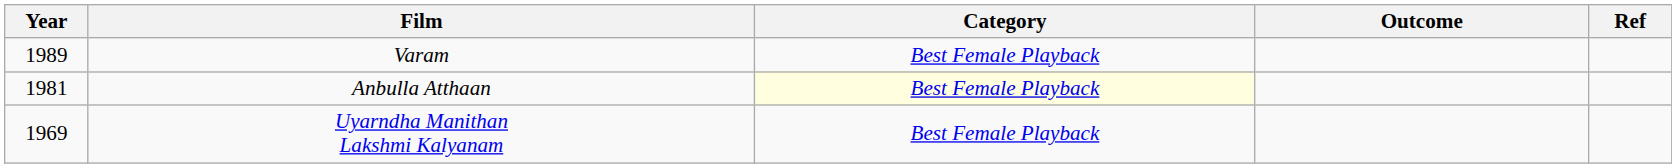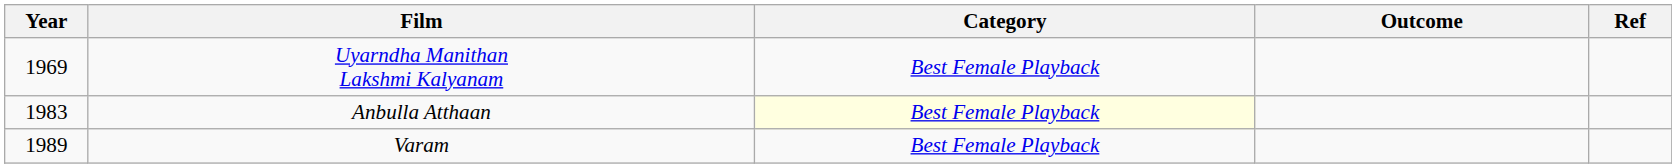rows swapped: Uyarndha Manithan Lakshmi Kalyanam <-> Varam
Anbulla Atthaan | Year: 1981 -> 1983
